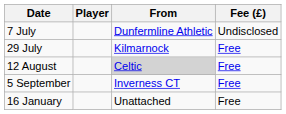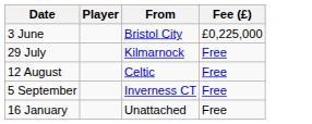+ row: 3 June | Bristol City | £0,225,000
- row: 7 July | Dunfermline Athletic | Undisclosed
12 August | From: lightgrey background -> no background
